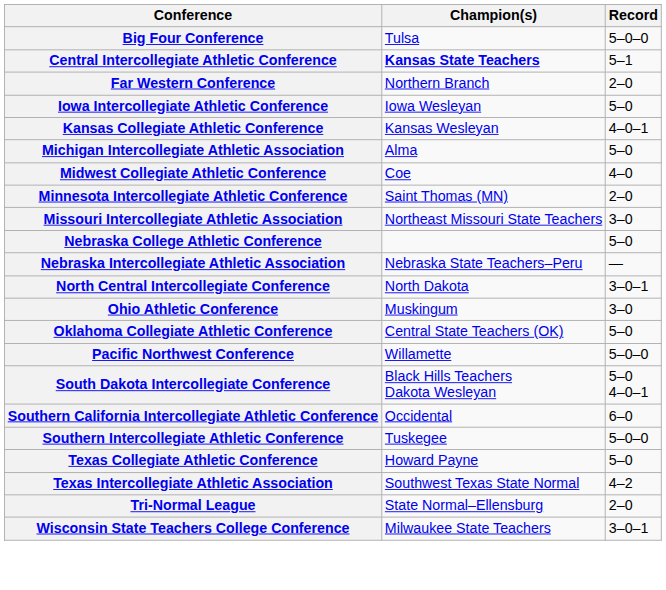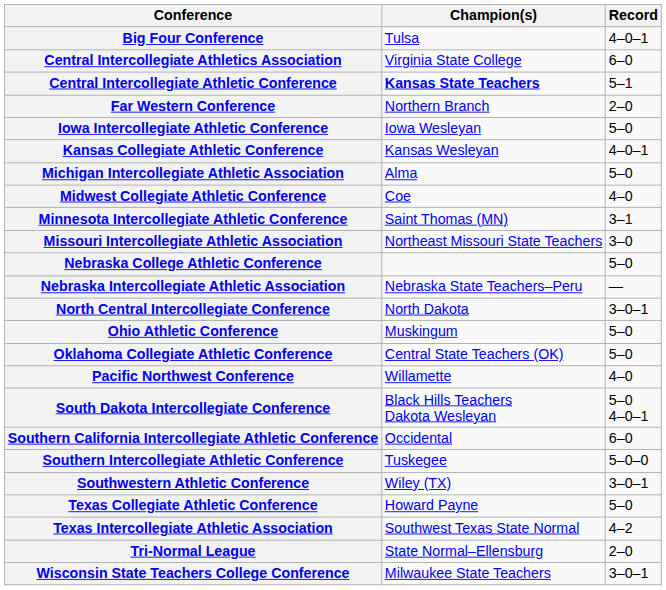Big Four Conference | Record: 5–0–0 -> 4–0–1
+ row: Central Intercollegiate Athletics Association | Virginia State College | 6–0
Minnesota Intercollegiate Athletic Conference | Record: 2–0 -> 3–1
Ohio Athletic Conference | Record: 3–0 -> 5–0
Pacific Northwest Conference | Record: 5–0–0 -> 4–0
+ row: Southwestern Athletic Conference | Wiley (TX) | 3–0–1
